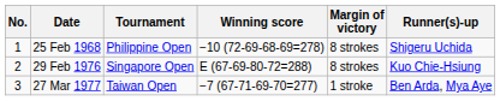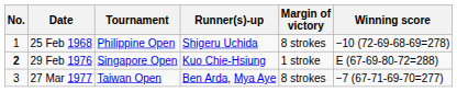columns swapped: Winning score <-> Runner(s)-up
29 Feb 1976 | No.: normal -> bold
29 Feb 1976 | Margin of victory: 8 strokes -> 1 stroke
27 Mar 1977 | Margin of victory: 1 stroke -> 8 strokes
